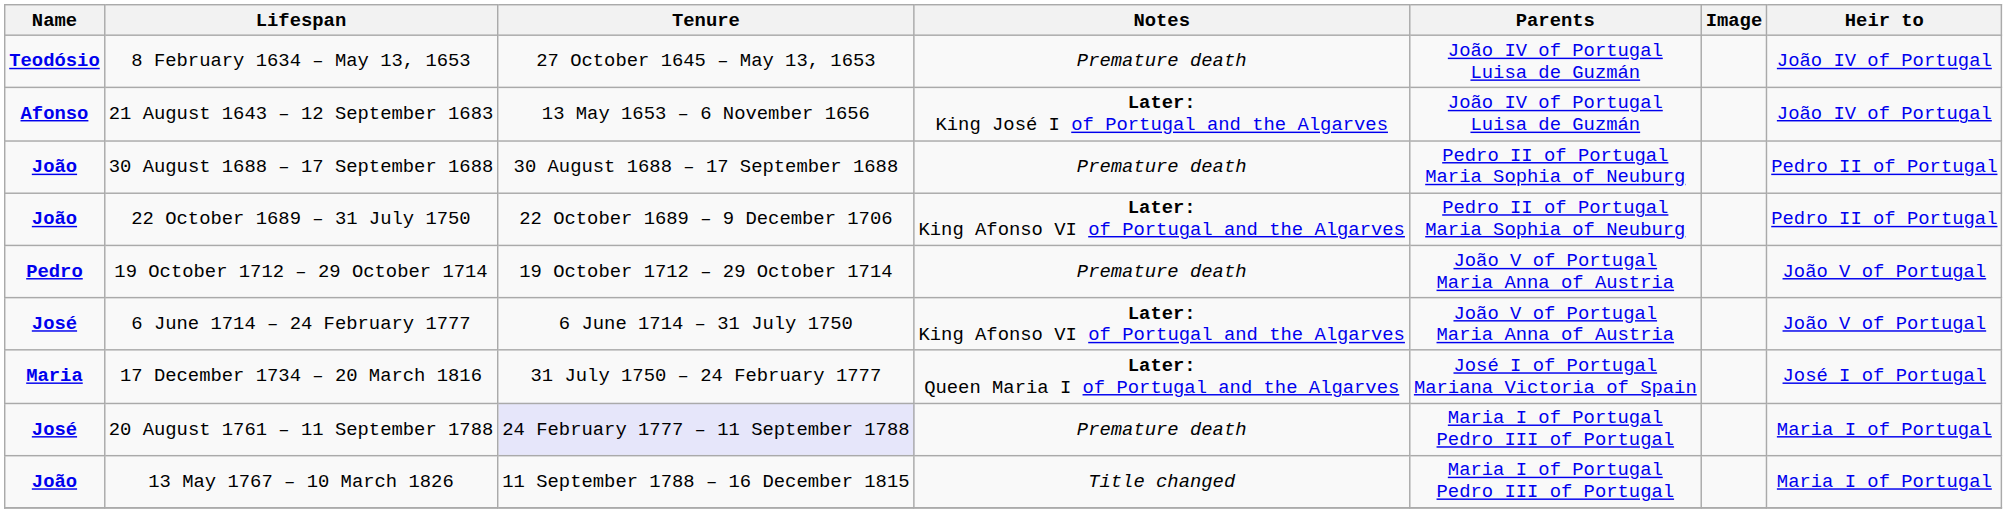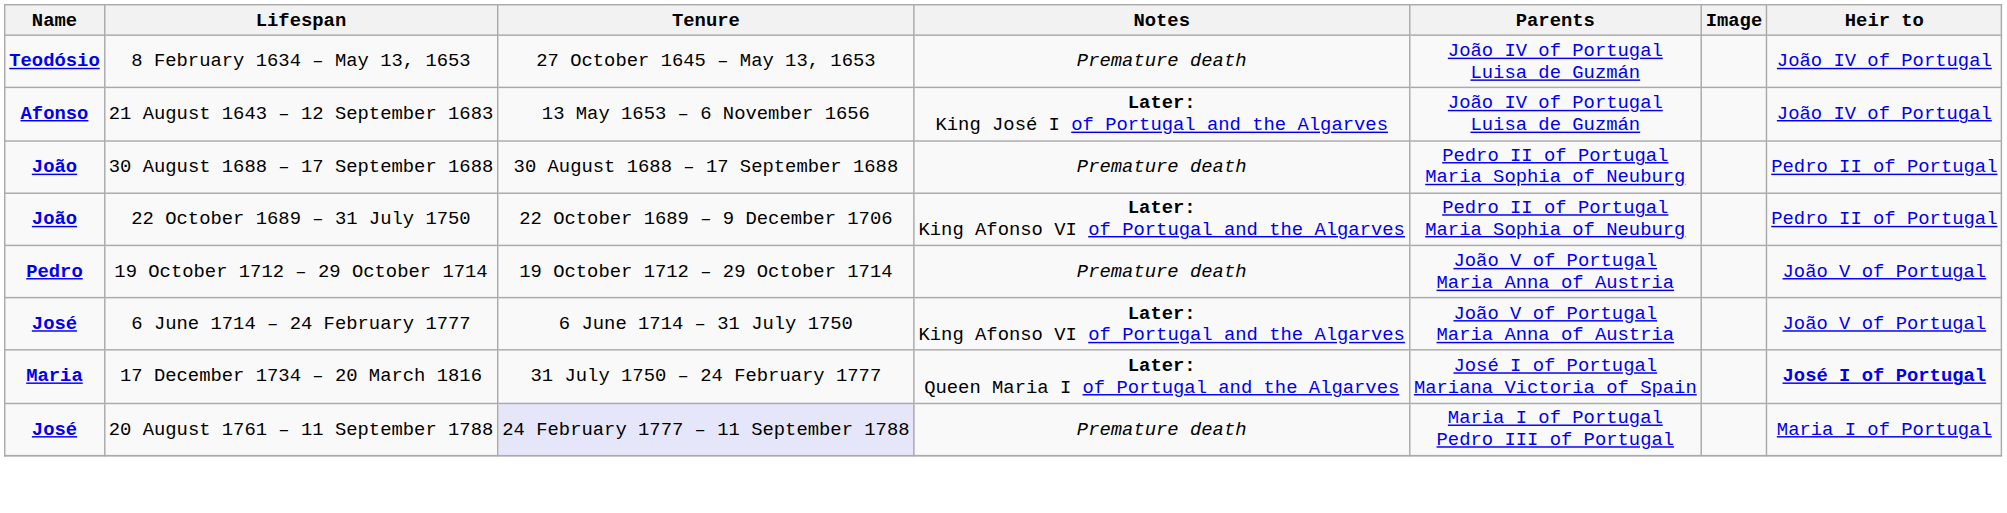17 December 1734 – 20 March 1816 | Heir to: normal -> bold
- row: João | 13 May 1767 – 10 March 1826 | 11 September 1788 – 16 December 1815 | Title changed | Maria I of Portugal Pedro III of Portugal | Maria I of Portugal
